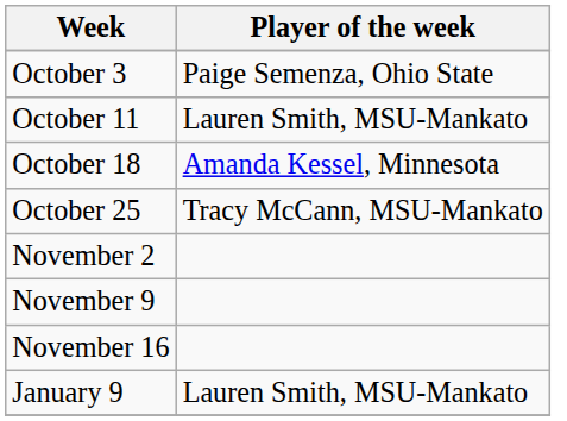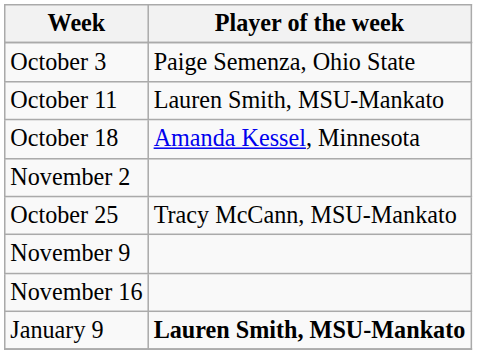rows swapped: October 25 <-> November 2
January 9 | Player of the week: normal -> bold
